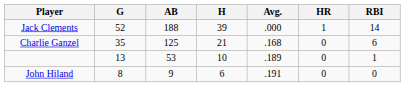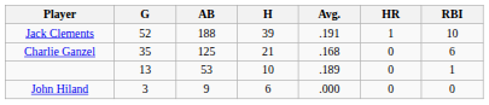Jack Clements | Avg.: .000 -> .191
Jack Clements | RBI: 14 -> 10
John Hiland | G: 8 -> 3
John Hiland | Avg.: .191 -> .000
